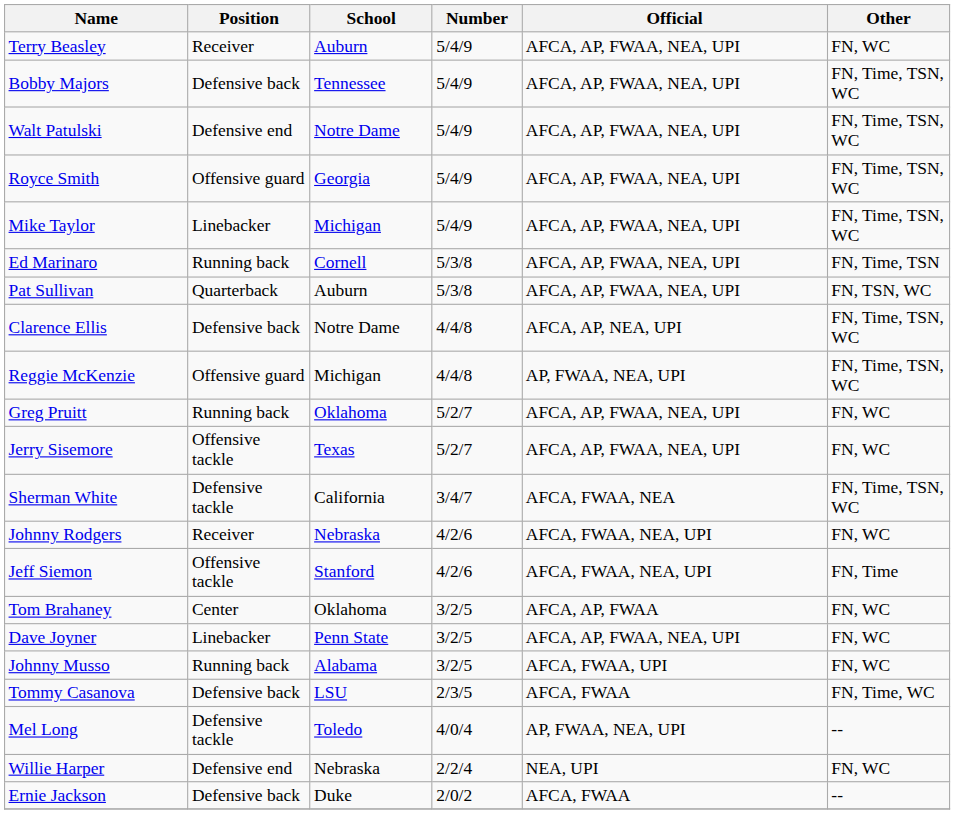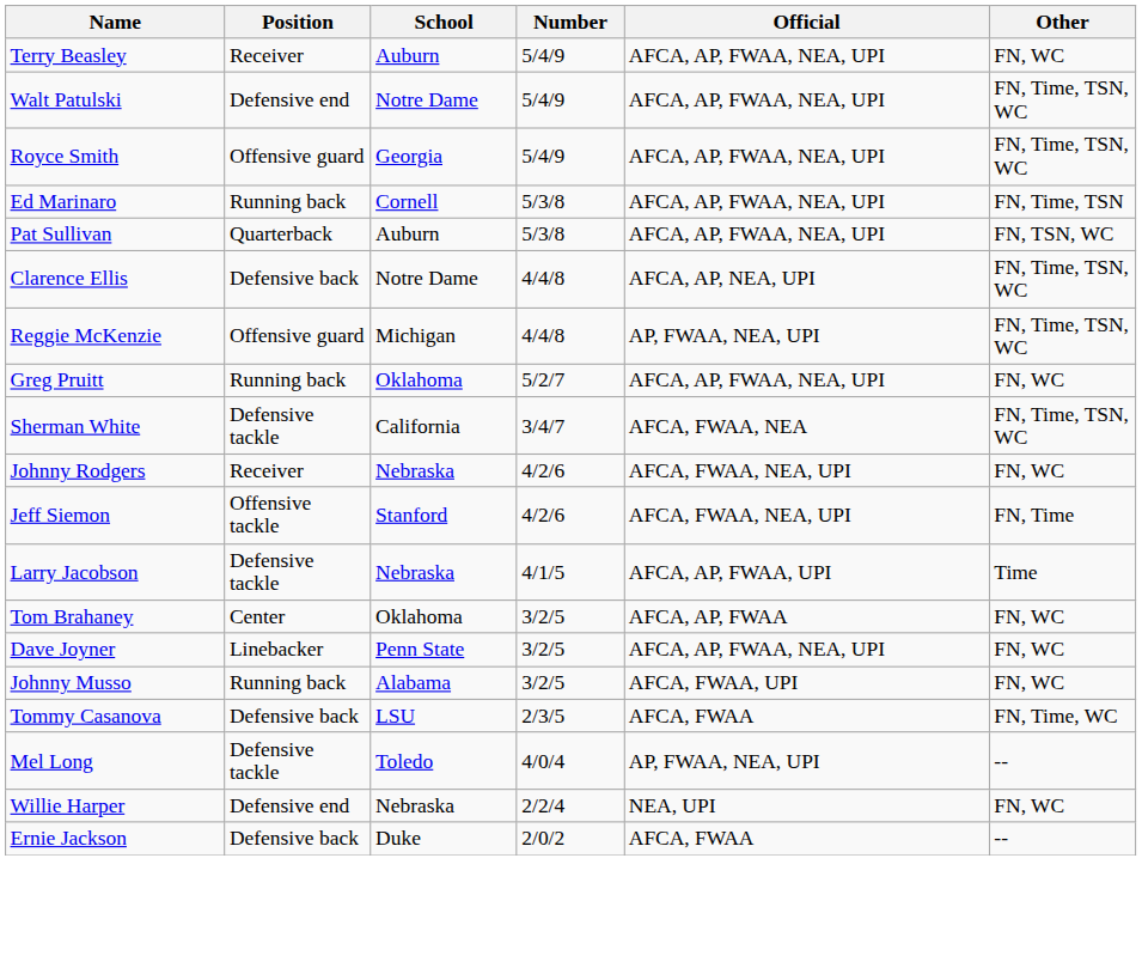- row: Bobby Majors | Defensive back | Tennessee | 5/4/9 | AFCA, AP, FWAA, NEA, UPI | FN, Time, TSN, WC
- row: Mike Taylor | Linebacker | Michigan | 5/4/9 | AFCA, AP, FWAA, NEA, UPI | FN, Time, TSN, WC
- row: Jerry Sisemore | Offensive tackle | Texas | 5/2/7 | AFCA, AP, FWAA, NEA, UPI | FN, WC
+ row: Larry Jacobson | Defensive tackle | Nebraska | 4/1/5 | AFCA, AP, FWAA, UPI | Time
